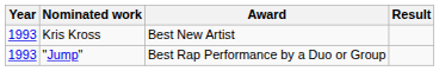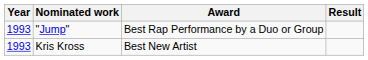rows swapped: Kris Kross <-> "Jump"
